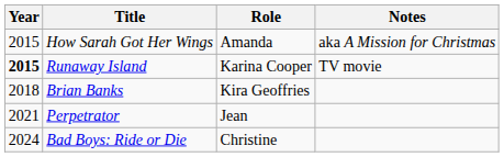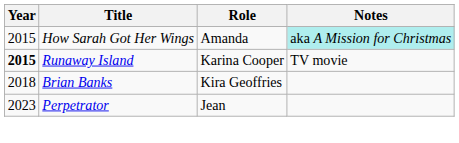How Sarah Got Her Wings | Notes: no background -> paleturquoise background
Perpetrator | Year: 2021 -> 2023
- row: 2024 | Bad Boys: Ride or Die | Christine
